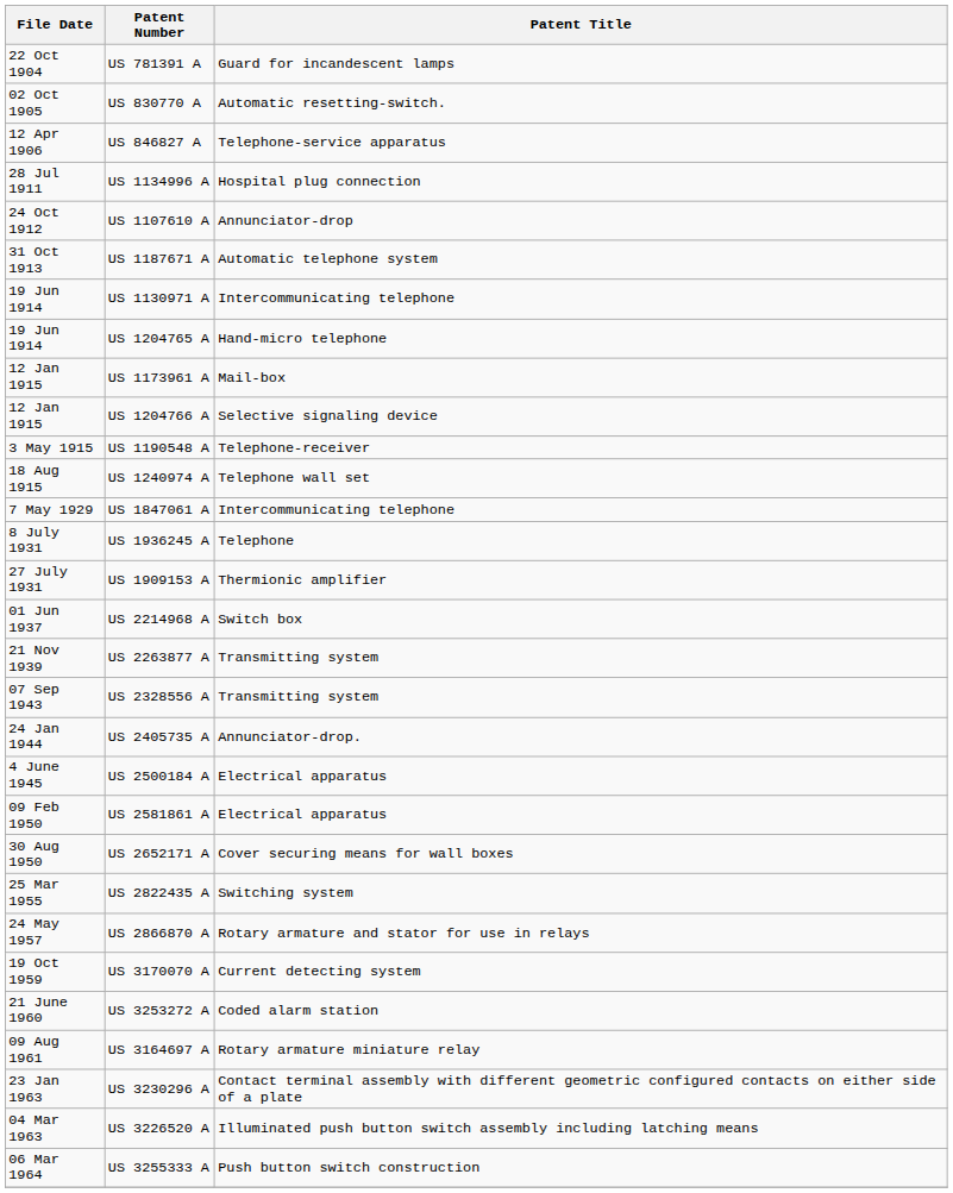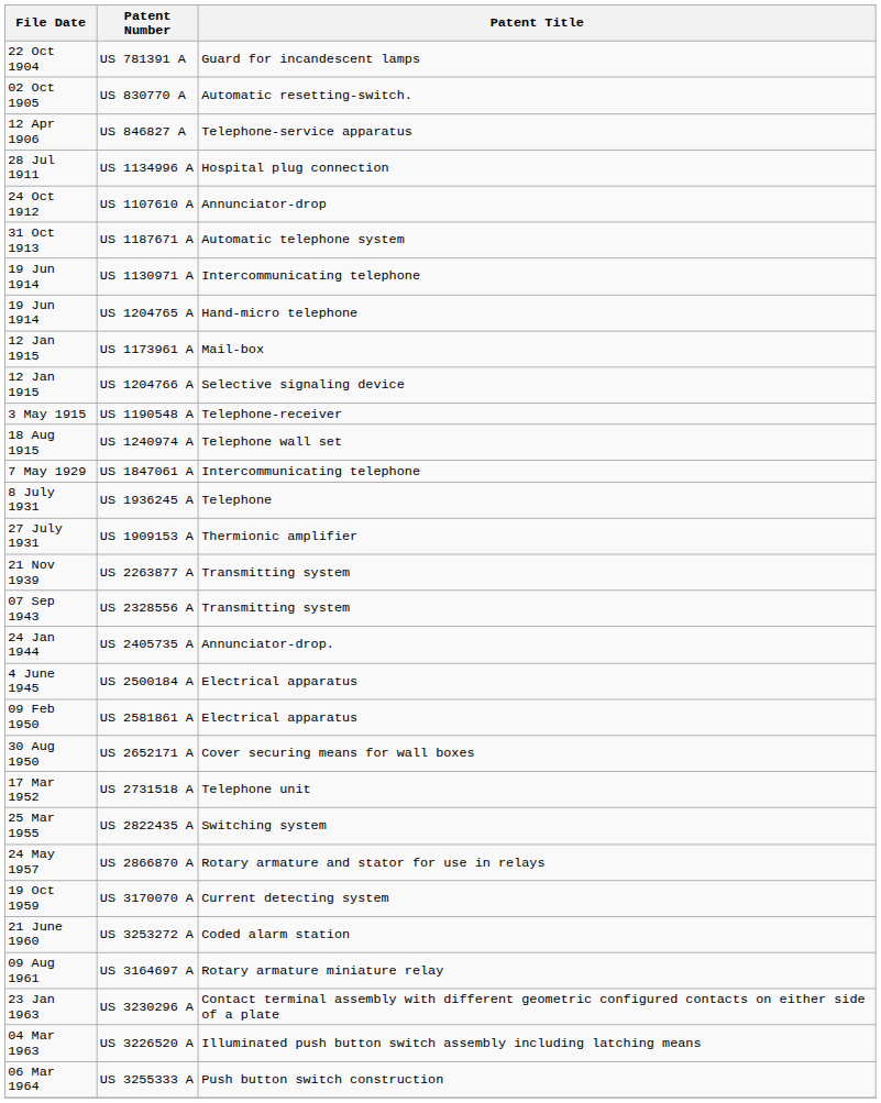- row: 01 Jun 1937 | US 2214968 A | Switch box
+ row: 17 Mar 1952 | US 2731518 A | Telephone unit
